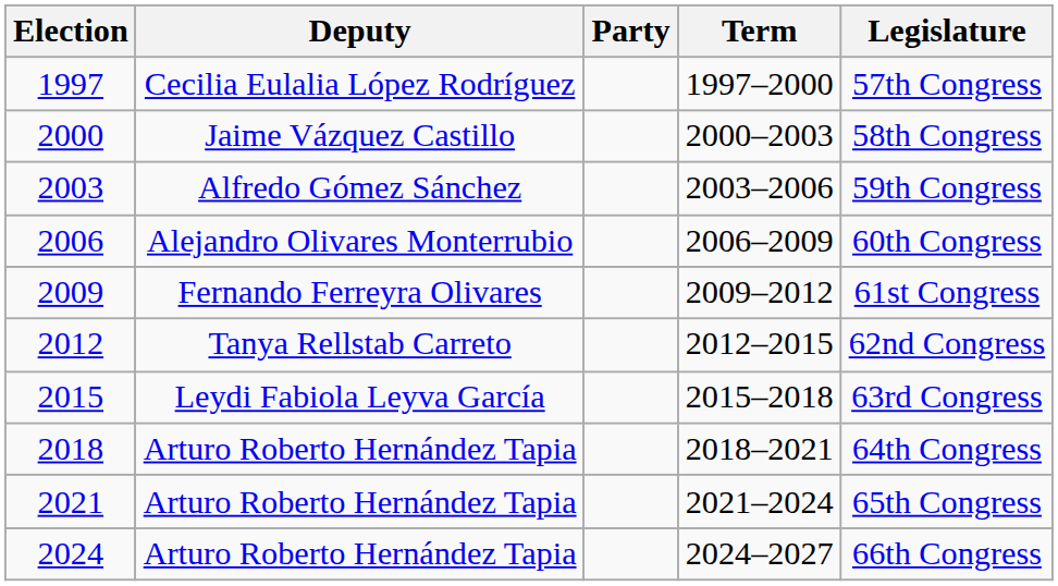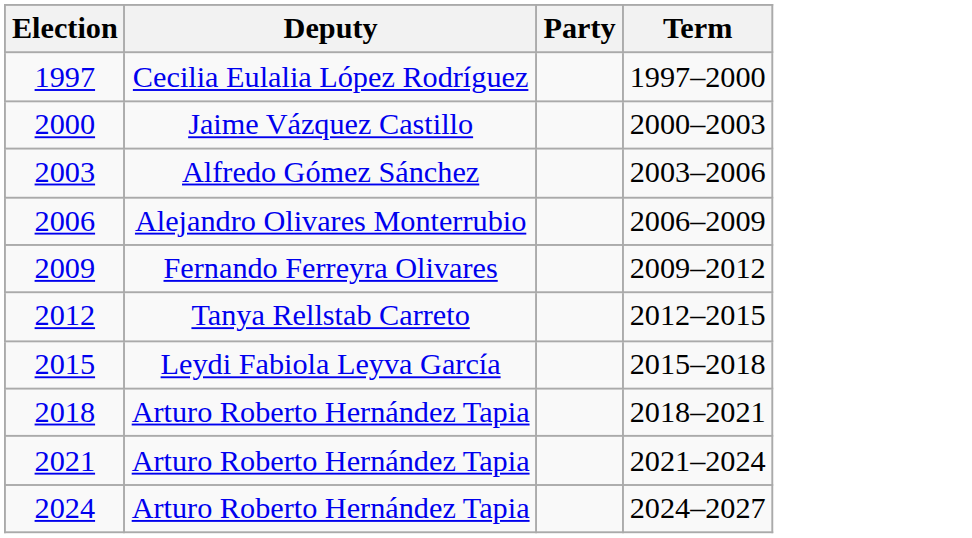- column: Legislature | 57th Congress | 58th Congress | 59th Congress | 60th Congress | 61st Congress | 62nd Congress | 63rd Congress | 64th Congress | 65th Congress | 66th Congress
